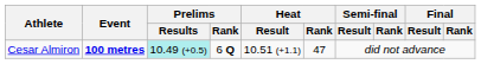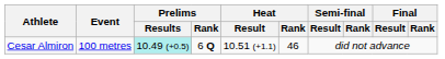Cesar Almiron | Event: bold -> normal
Cesar Almiron | Heat / Rank: 47 -> 46
